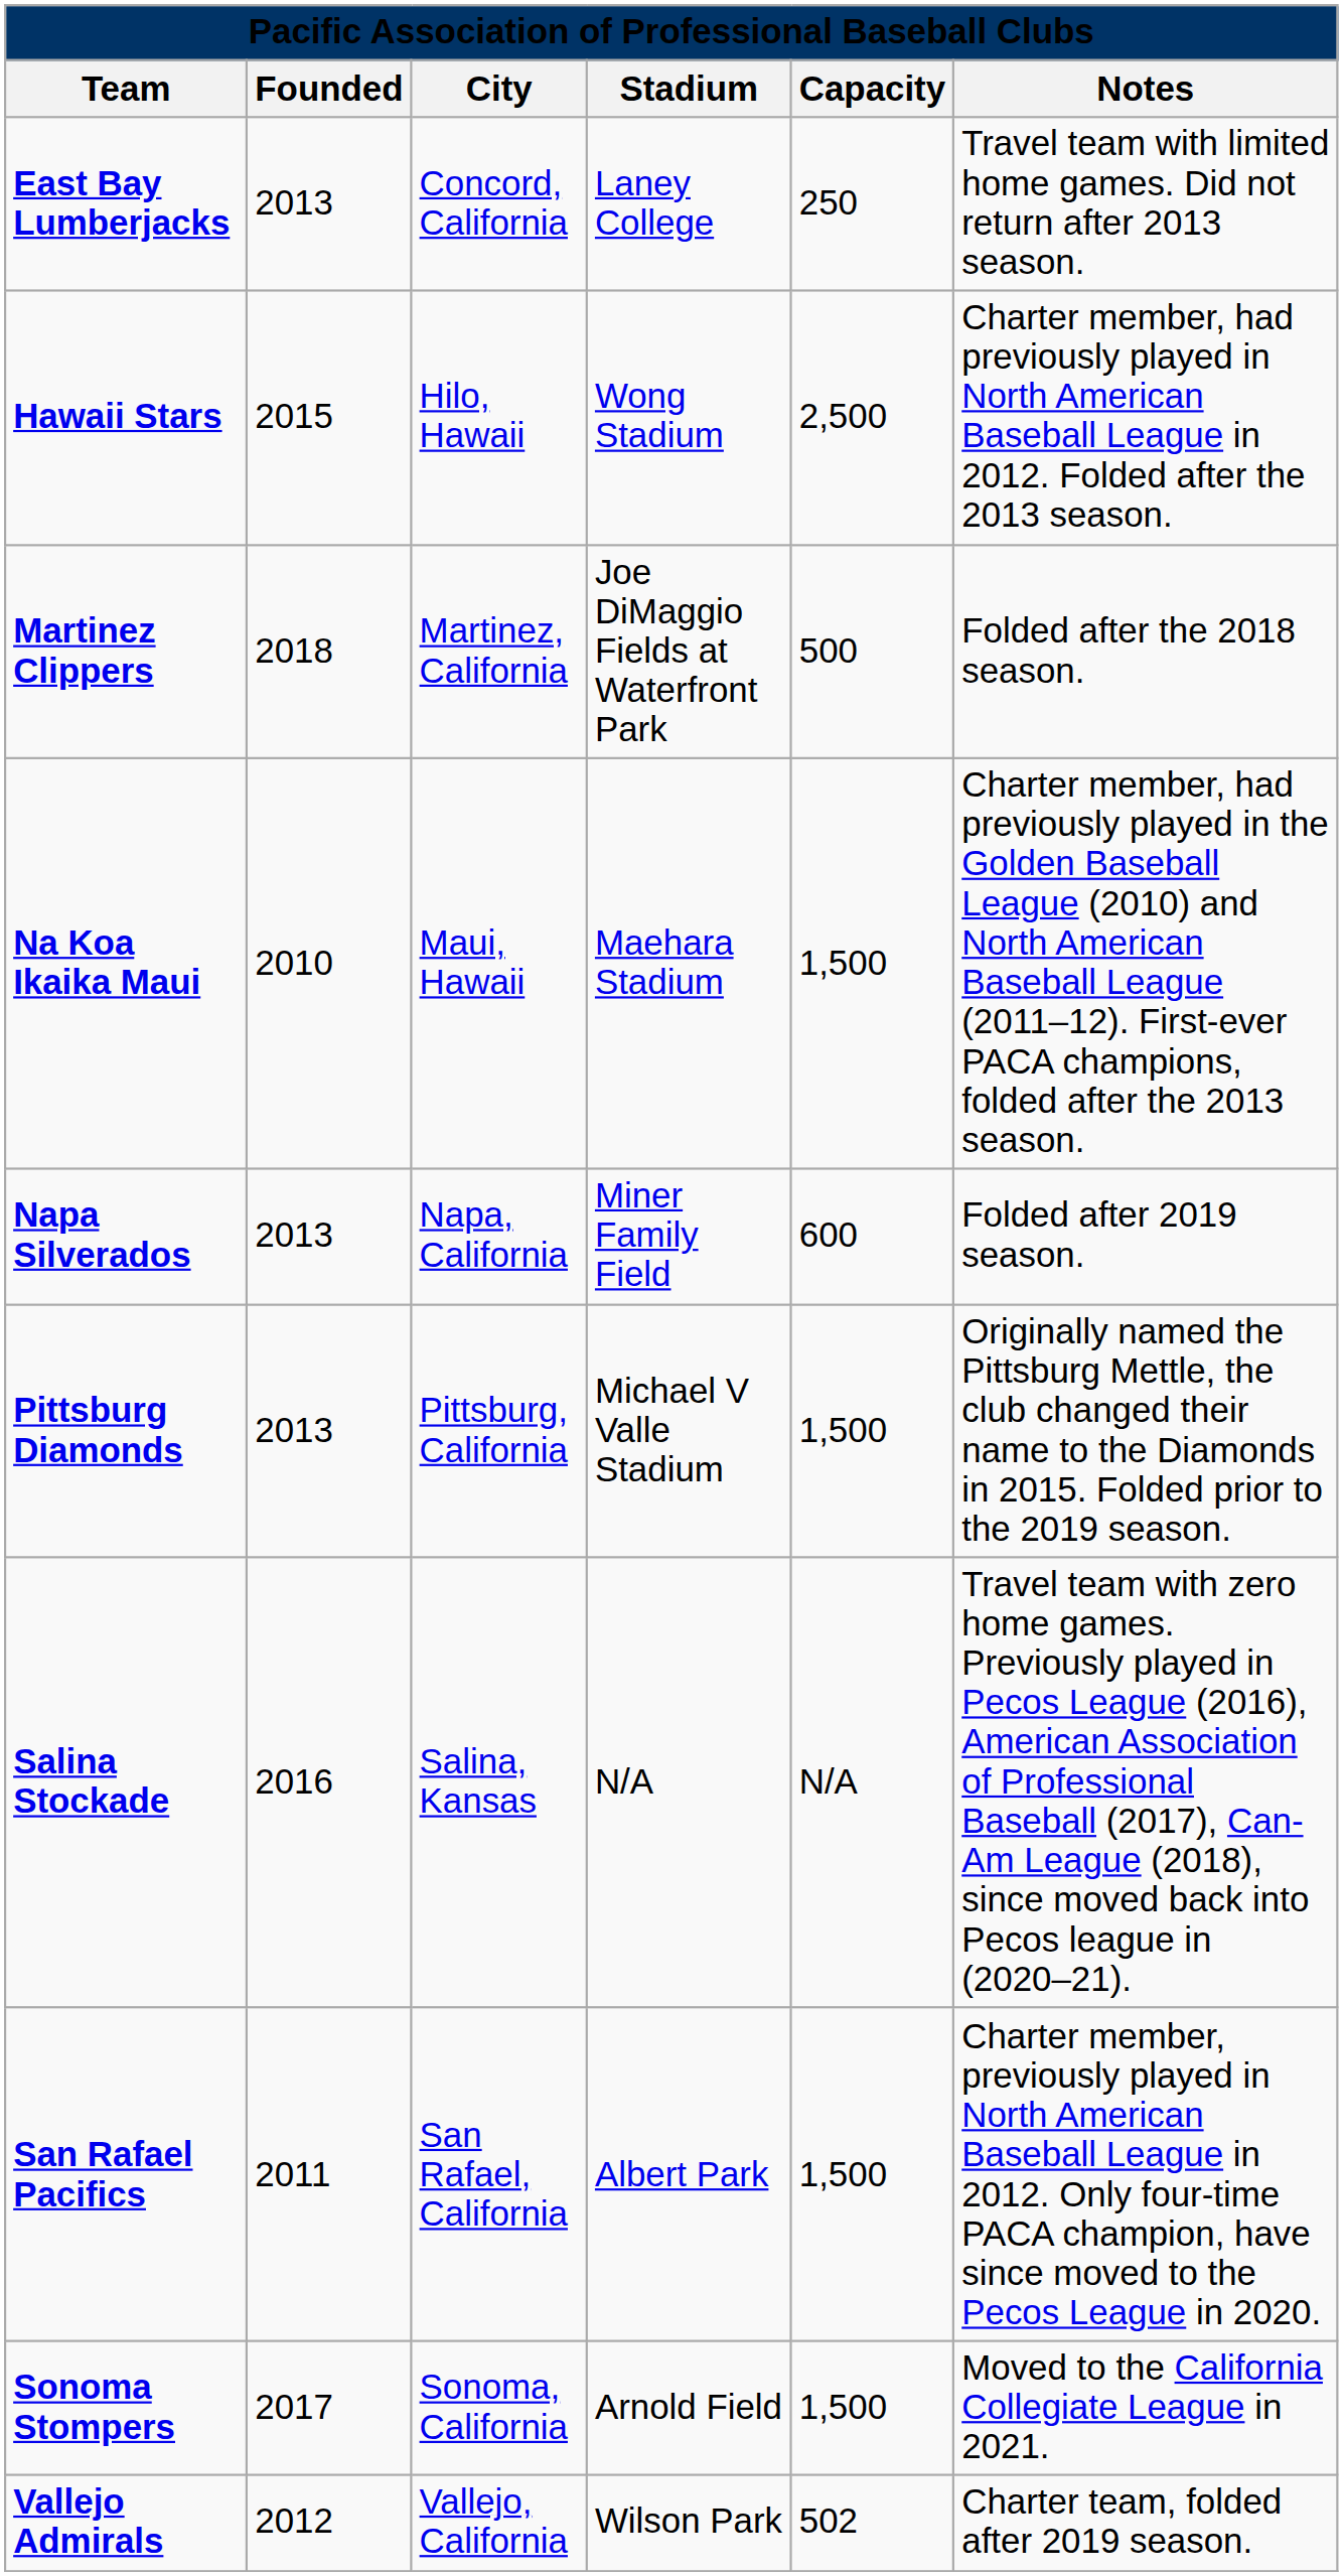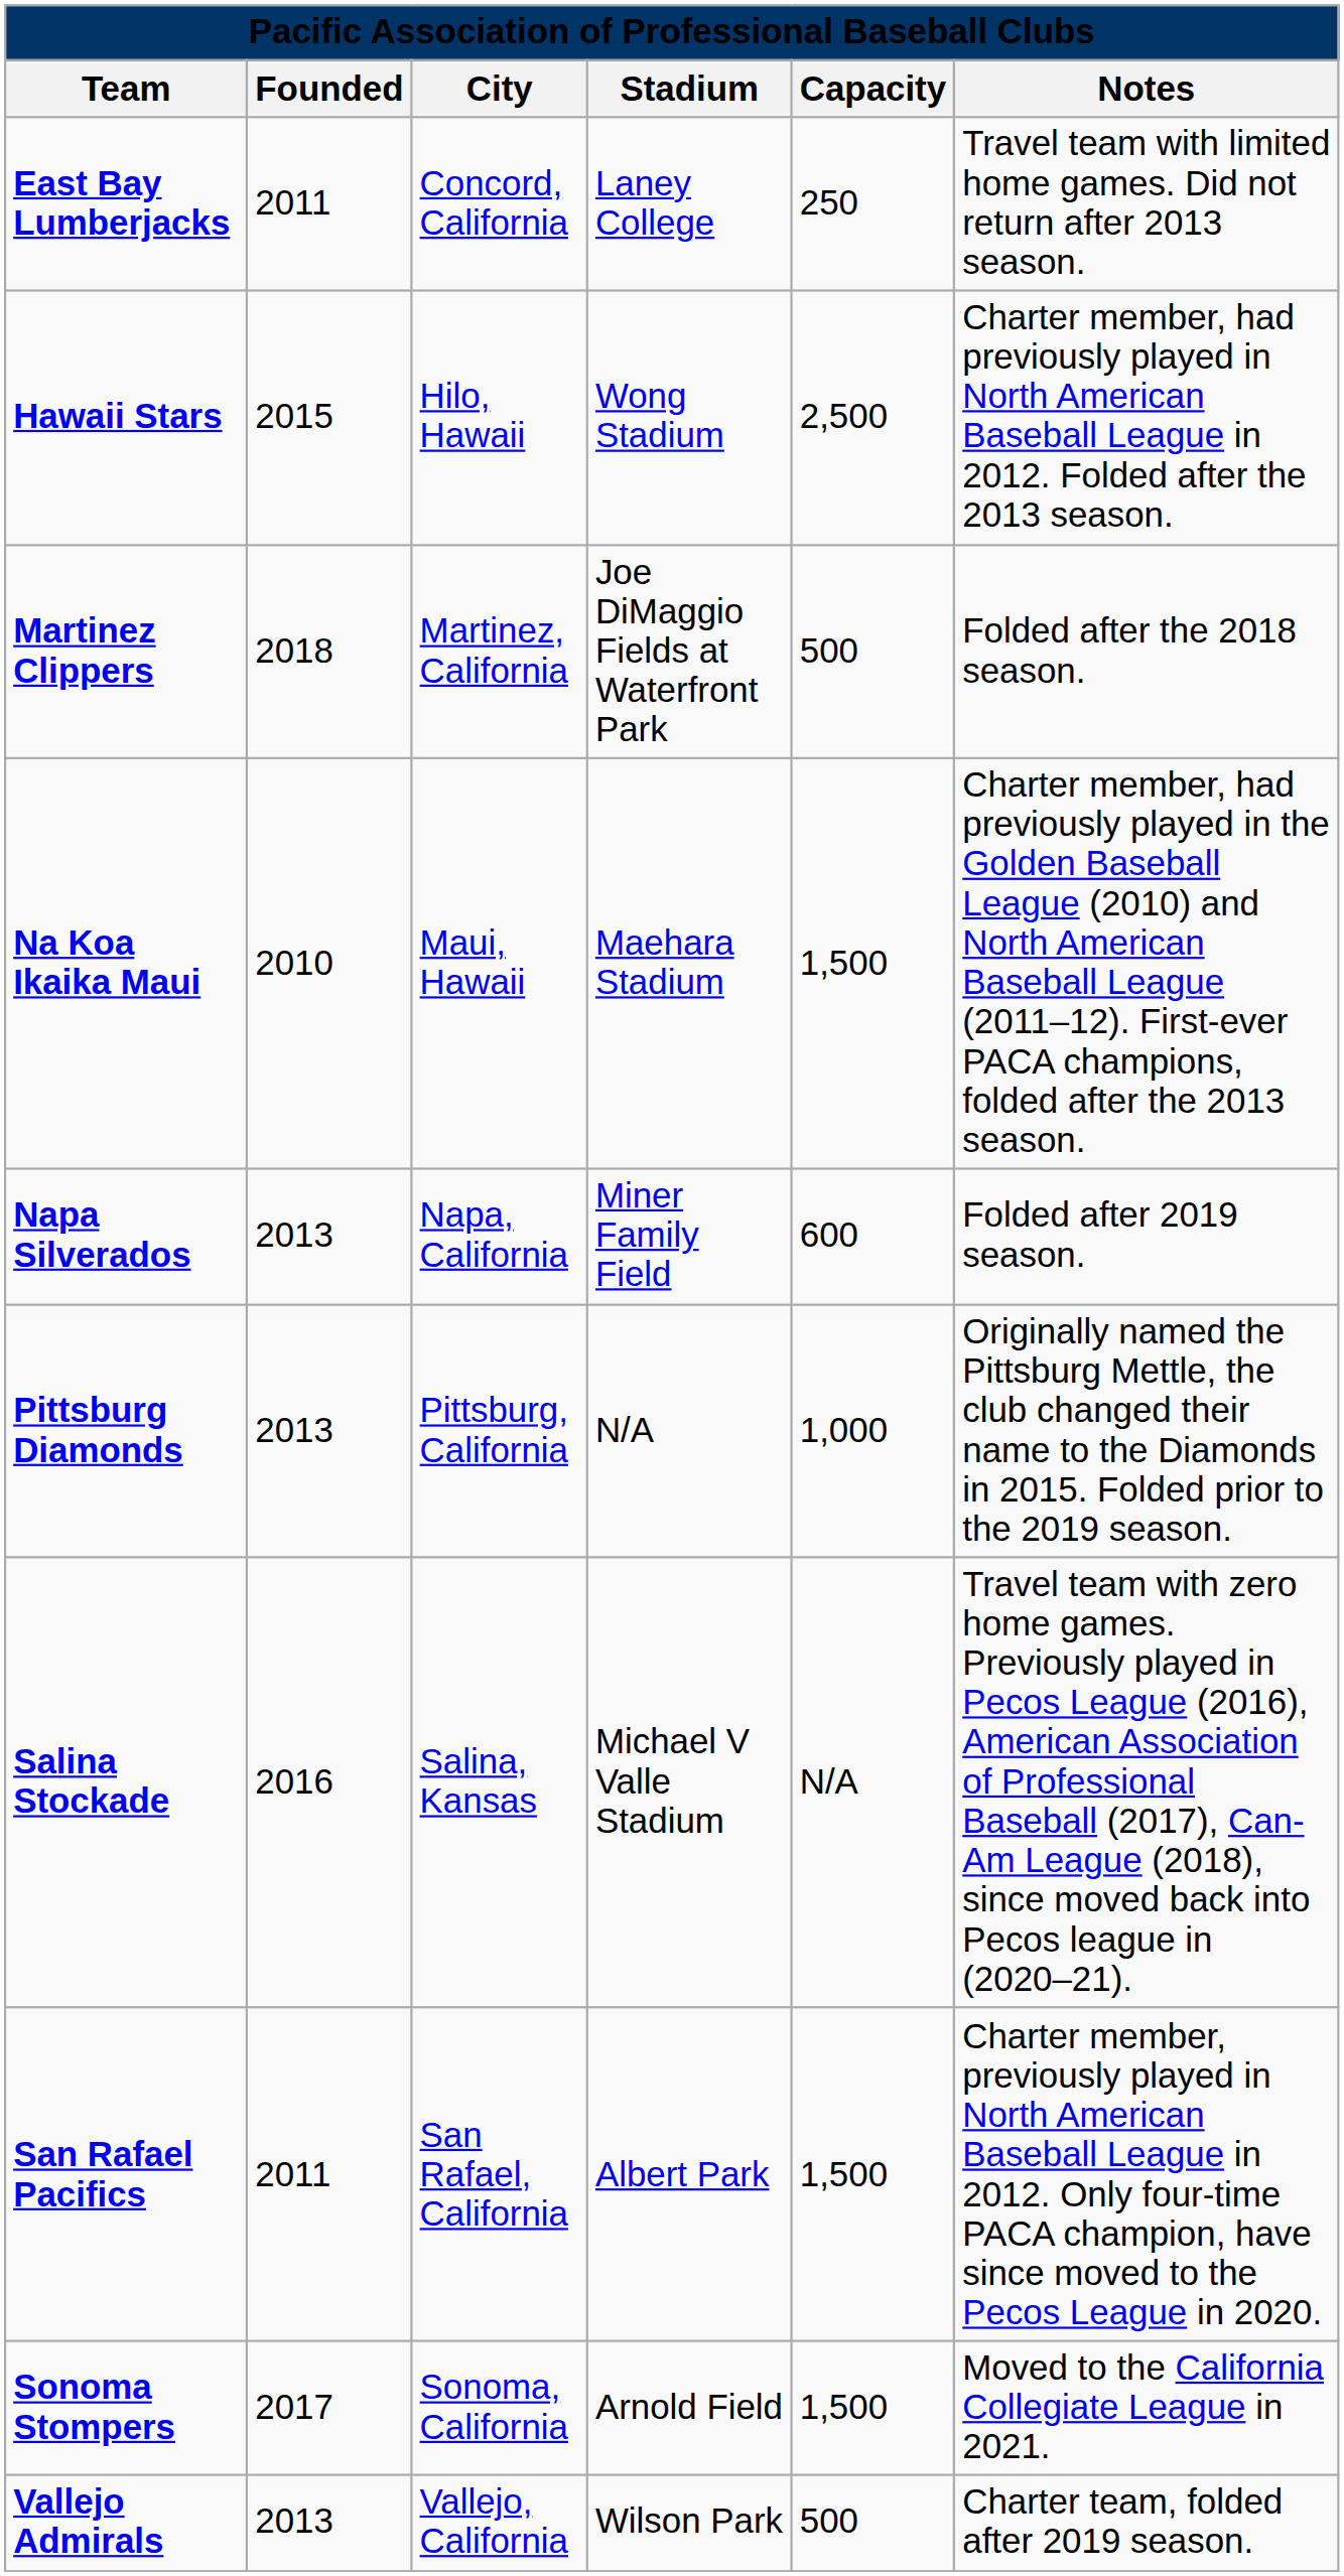East Bay Lumberjacks | Founded: 2013 -> 2011
Pittsburg Diamonds | Stadium: Michael V Valle Stadium -> N/A
Pittsburg Diamonds | Capacity: 1,500 -> 1,000
Salina Stockade | Stadium: N/A -> Michael V Valle Stadium
Vallejo Admirals | Founded: 2012 -> 2013
Vallejo Admirals | Capacity: 502 -> 500
